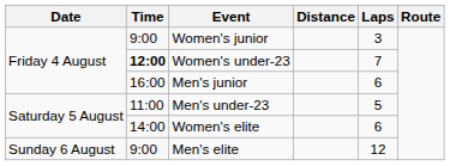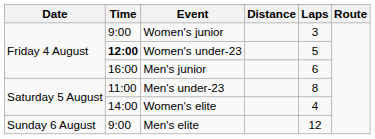Women's under-23 | Laps: 7 -> 5
Men's under-23 | Laps: 5 -> 8
Women's elite | Laps: 6 -> 4
